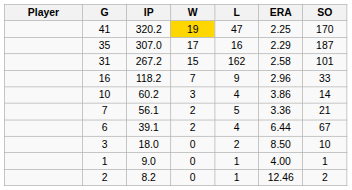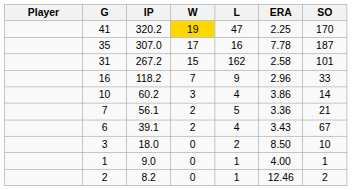35 | ERA: 2.29 -> 7.78
6 | ERA: 6.44 -> 3.43
